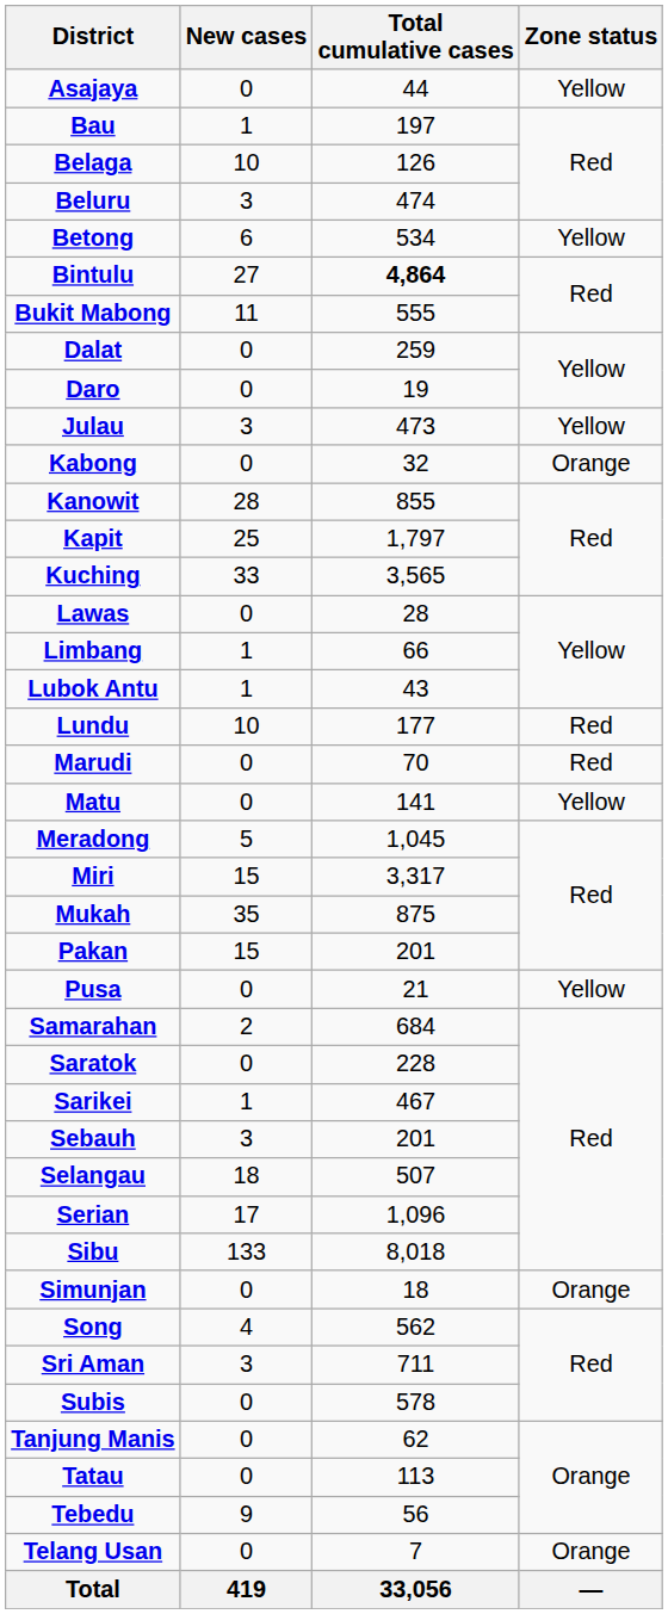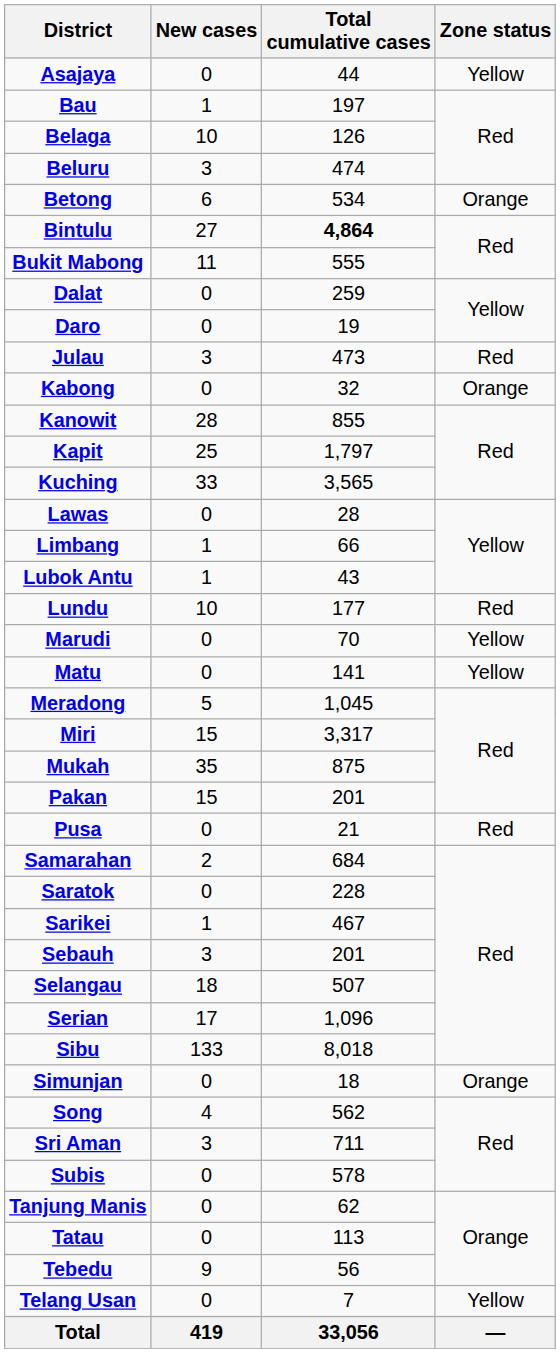Betong | Zone status: Yellow -> Orange
Julau | Zone status: Yellow -> Red
Marudi | Zone status: Red -> Yellow
Pusa | Zone status: Yellow -> Red
Telang Usan | Zone status: Orange -> Yellow
